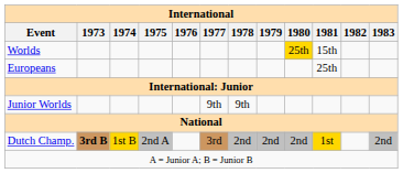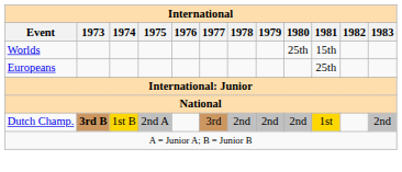Worlds | 1980: gold background -> no background
- row: Junior Worlds | 9th | 9th
